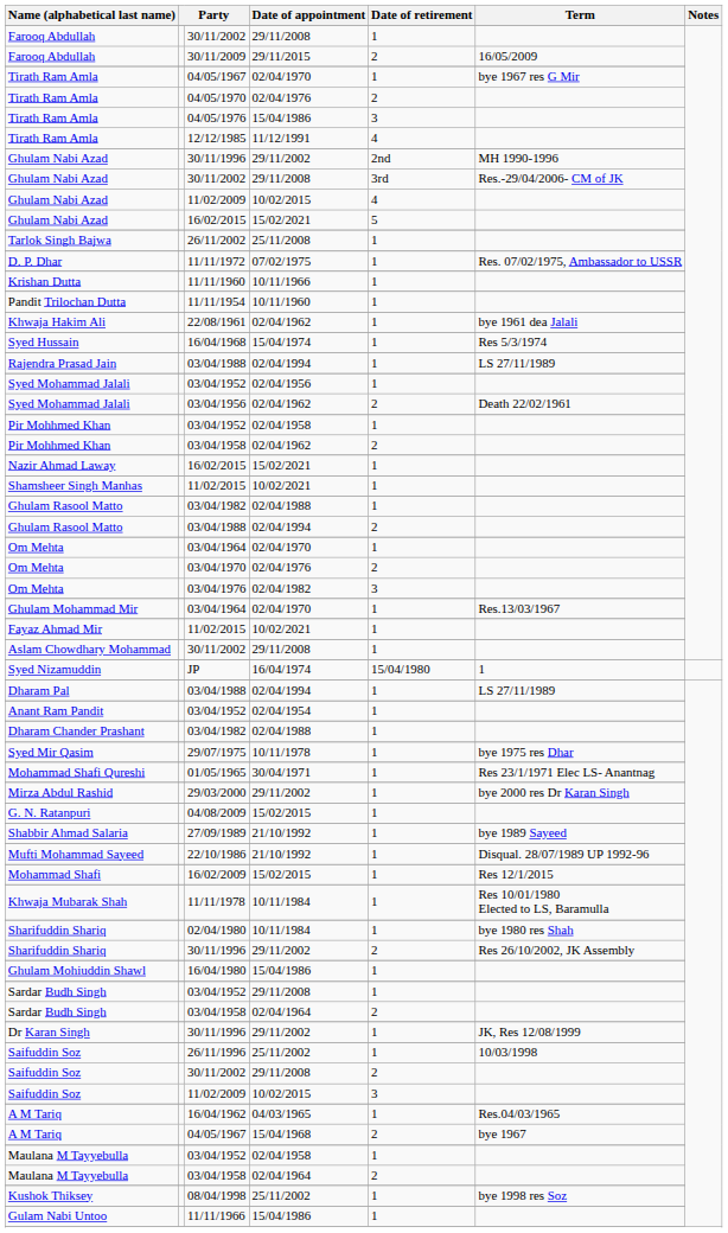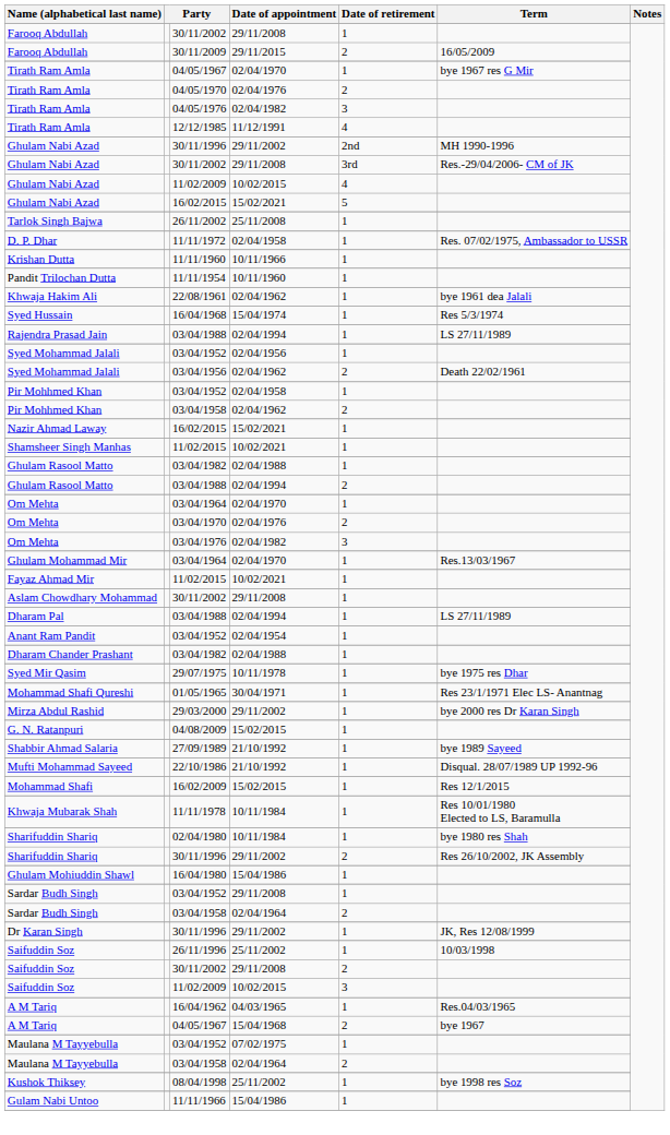Tirath Ram Amla / 04/05/1976 | Date of appointment: 15/04/1986 -> 02/04/1982
D. P. Dhar | Date of appointment: 07/02/1975 -> 02/04/1958
- row: Syed Nizamuddin | JP | 16/04/1974 | 15/04/1980 | 1
Maulana M Tayyebulla / 03/04/1952 | Date of appointment: 02/04/1958 -> 07/02/1975
